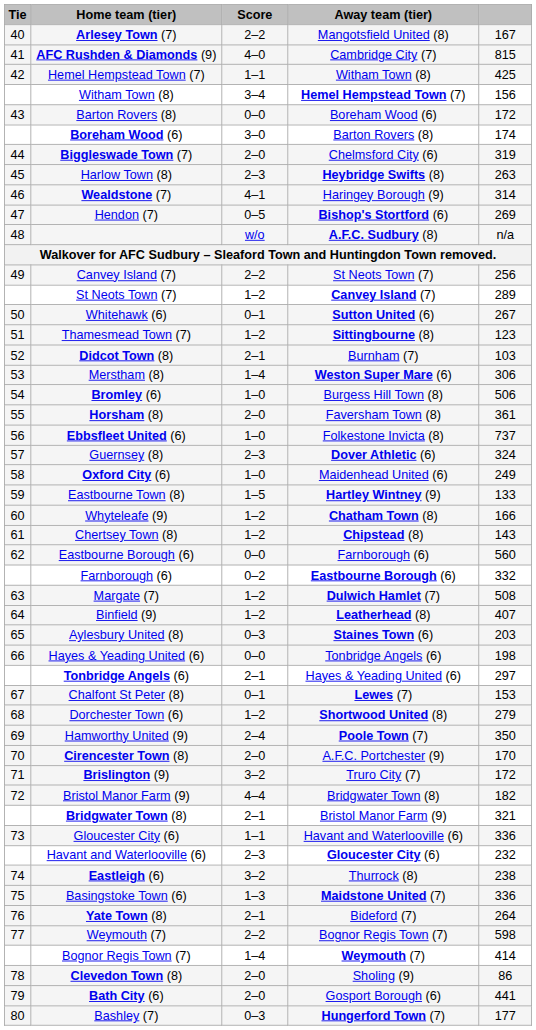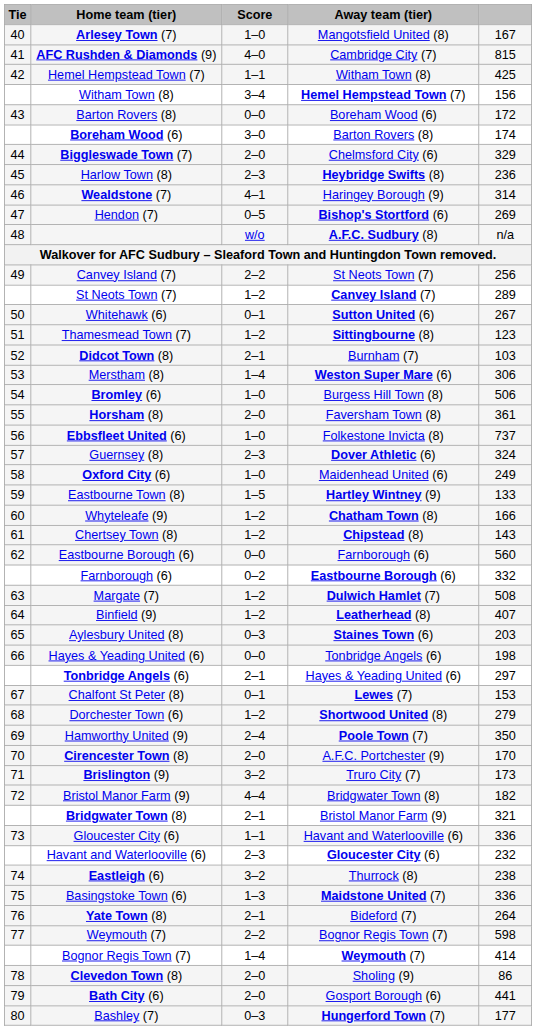Arlesey Town (7) | Score: 2–2 -> 1–0
Biggleswade Town (7) | column 5: 319 -> 329
Harlow Town (8) | column 5: 263 -> 236
Brislington (9) | column 5: 172 -> 173
